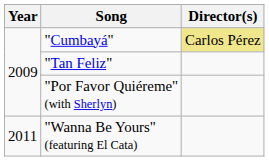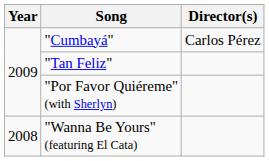"Cumbayá" | Director(s): khaki background -> no background
"Wanna Be Yours" (featuring El Cata) | Year: 2011 -> 2008
